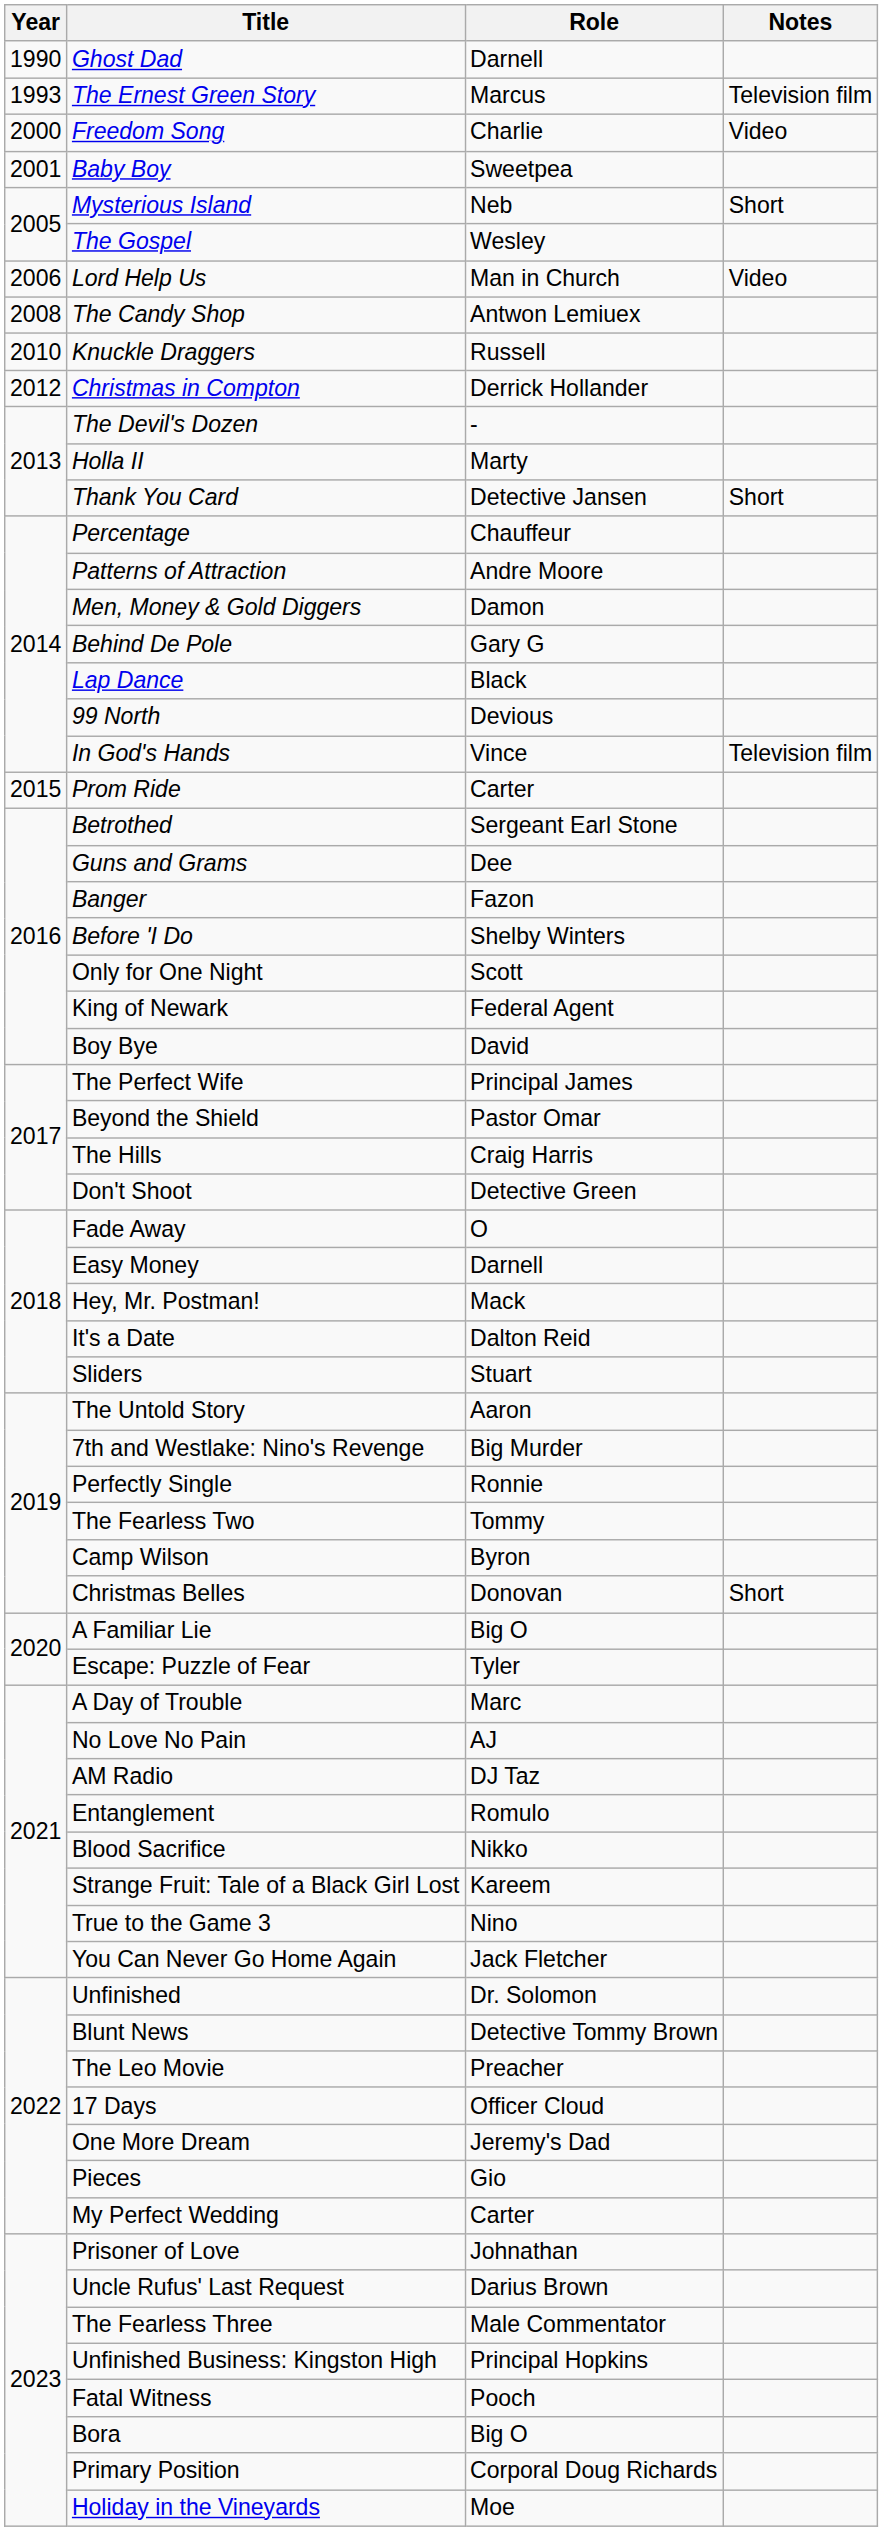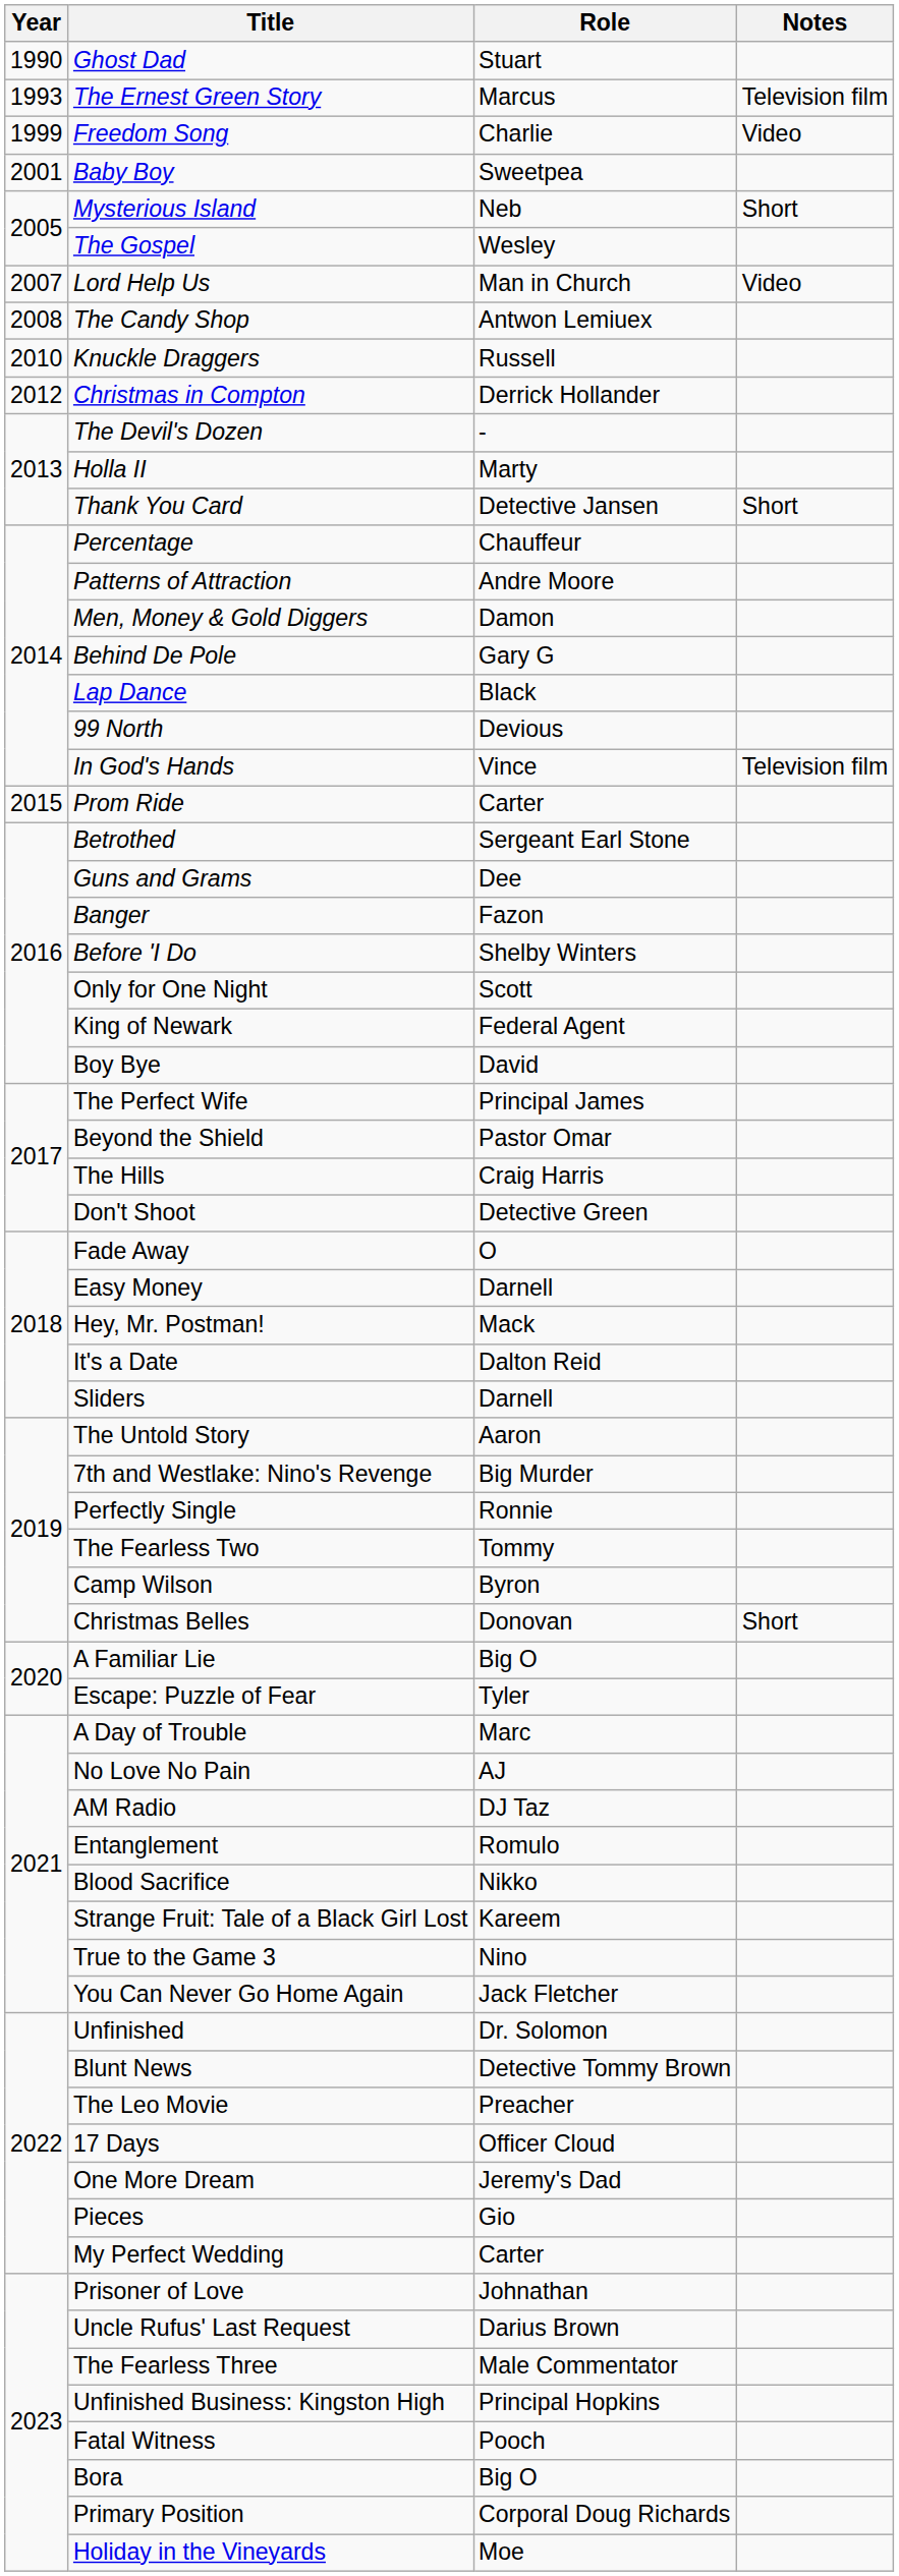Ghost Dad | Role: Darnell -> Stuart
Freedom Song | Year: 2000 -> 1999
Lord Help Us | Year: 2006 -> 2007
Sliders | Role: Stuart -> Darnell
